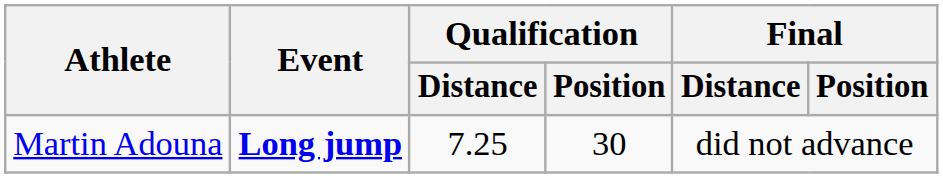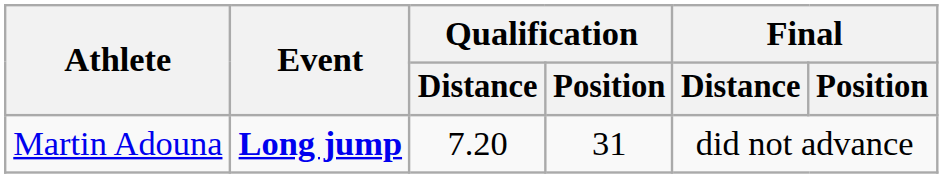Martin Adouna | Qualification / Distance: 7.25 -> 7.20
Martin Adouna | Qualification / Position: 30 -> 31
